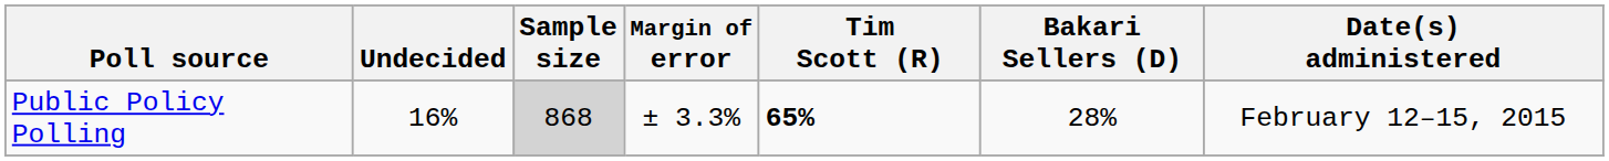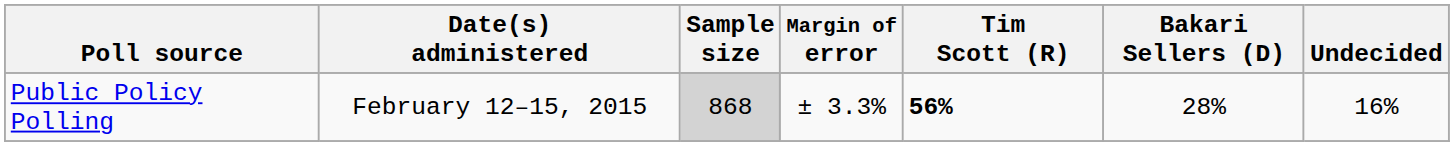columns swapped: Date(s) administered <-> Undecided
Public Policy Polling | Tim Scott (R): 65% -> 56%
